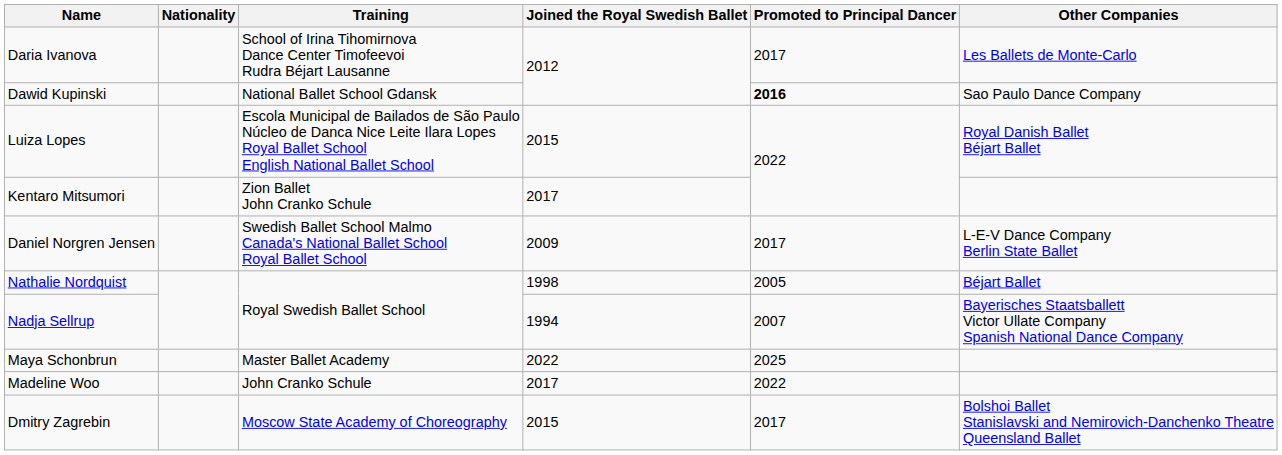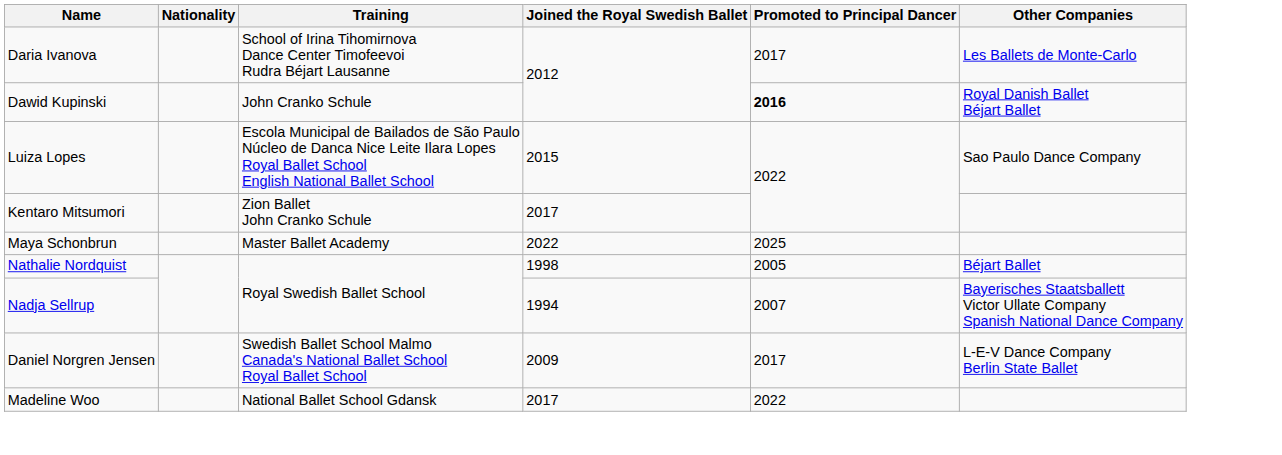Dawid Kupinski | Training: National Ballet School Gdansk -> John Cranko Schule
Dawid Kupinski | Other Companies: Sao Paulo Dance Company -> Royal Danish Ballet Béjart Ballet
Luiza Lopes | Other Companies: Royal Danish Ballet Béjart Ballet -> Sao Paulo Dance Company
rows swapped: Daniel Norgren Jensen <-> Maya Schonbrun
Madeline Woo | Training: John Cranko Schule -> National Ballet School Gdansk
- row: Dmitry Zagrebin | Moscow State Academy of Choreography | 2015 | 2017 | Bolshoi Ballet Stanislavski and Nemirovich-Danchenko Theatre Queensland Ballet
